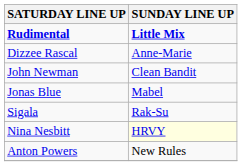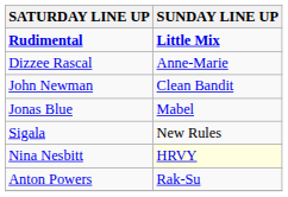Sigala | SUNDAY LINE UP: Rak-Su -> New Rules
Anton Powers | SUNDAY LINE UP: New Rules -> Rak-Su
